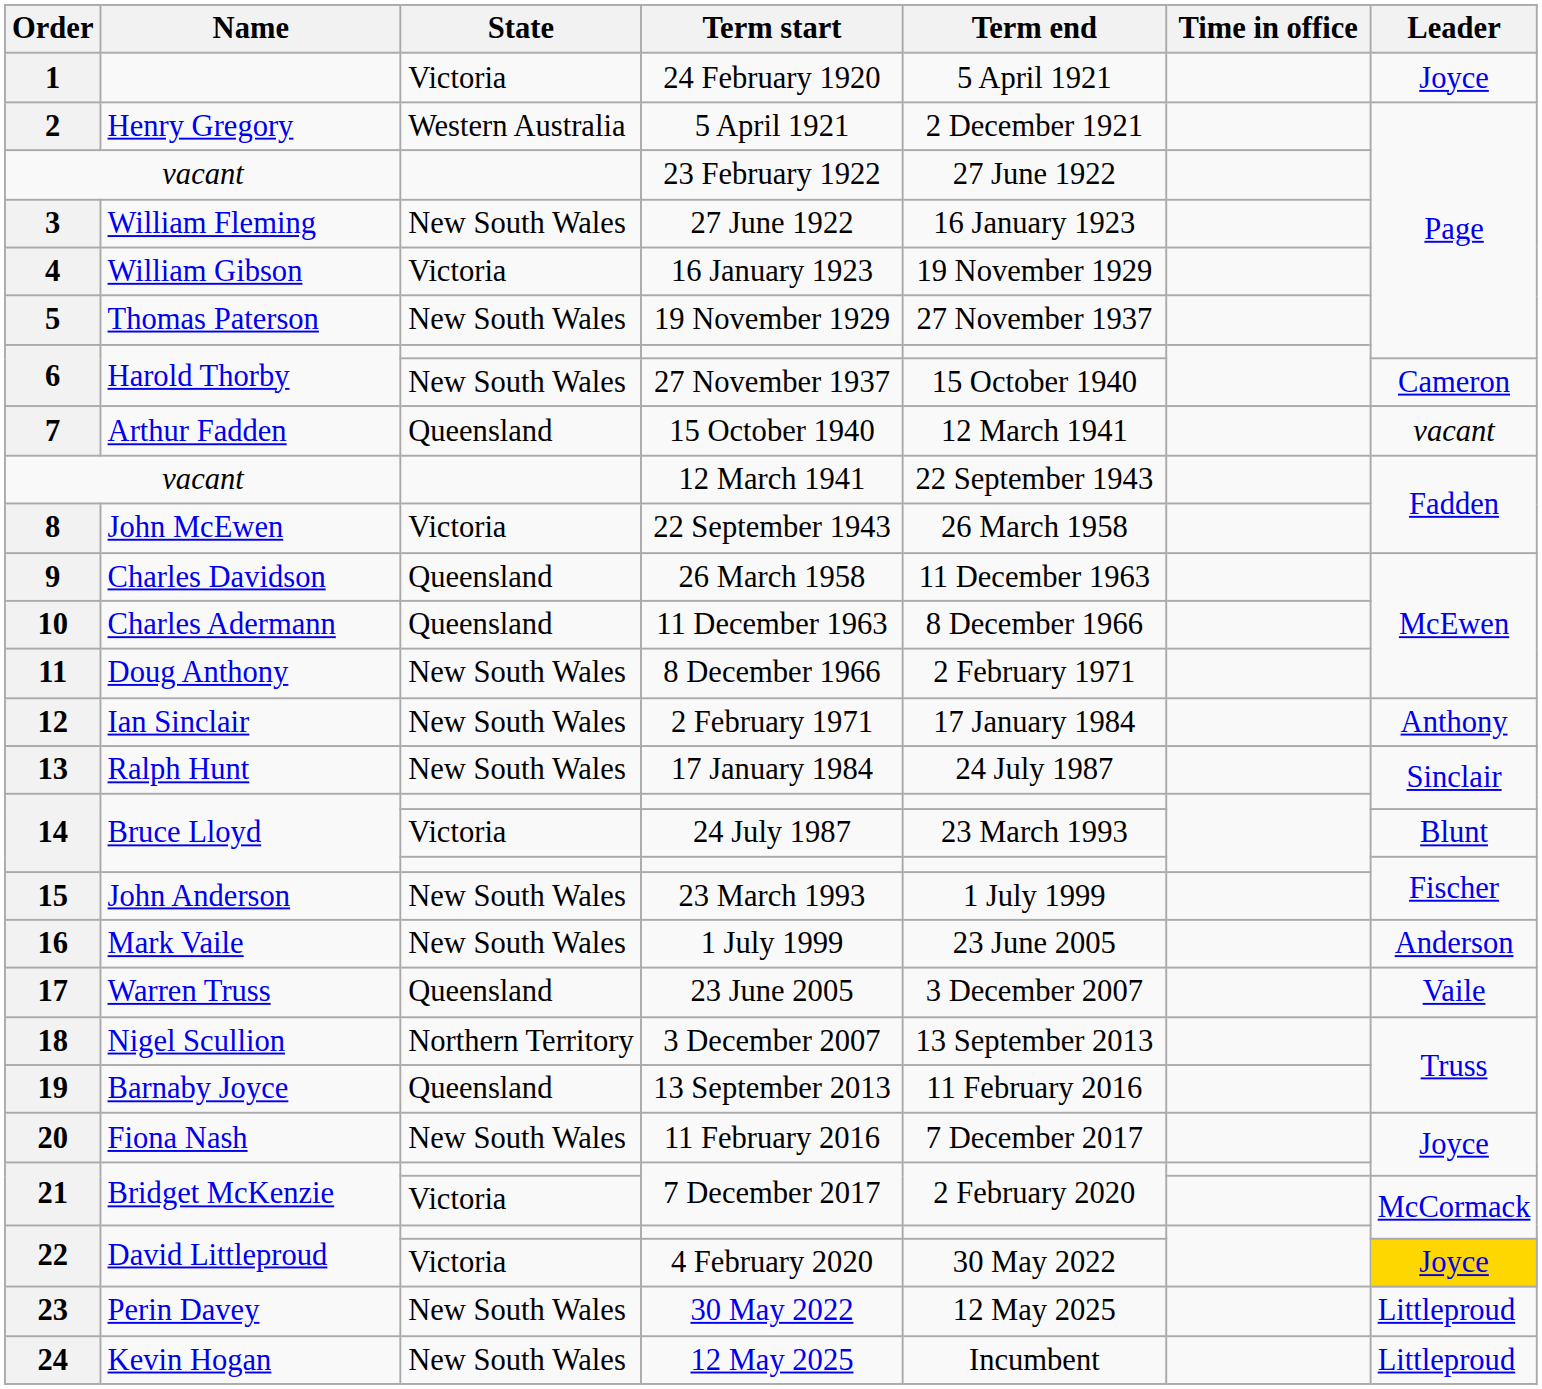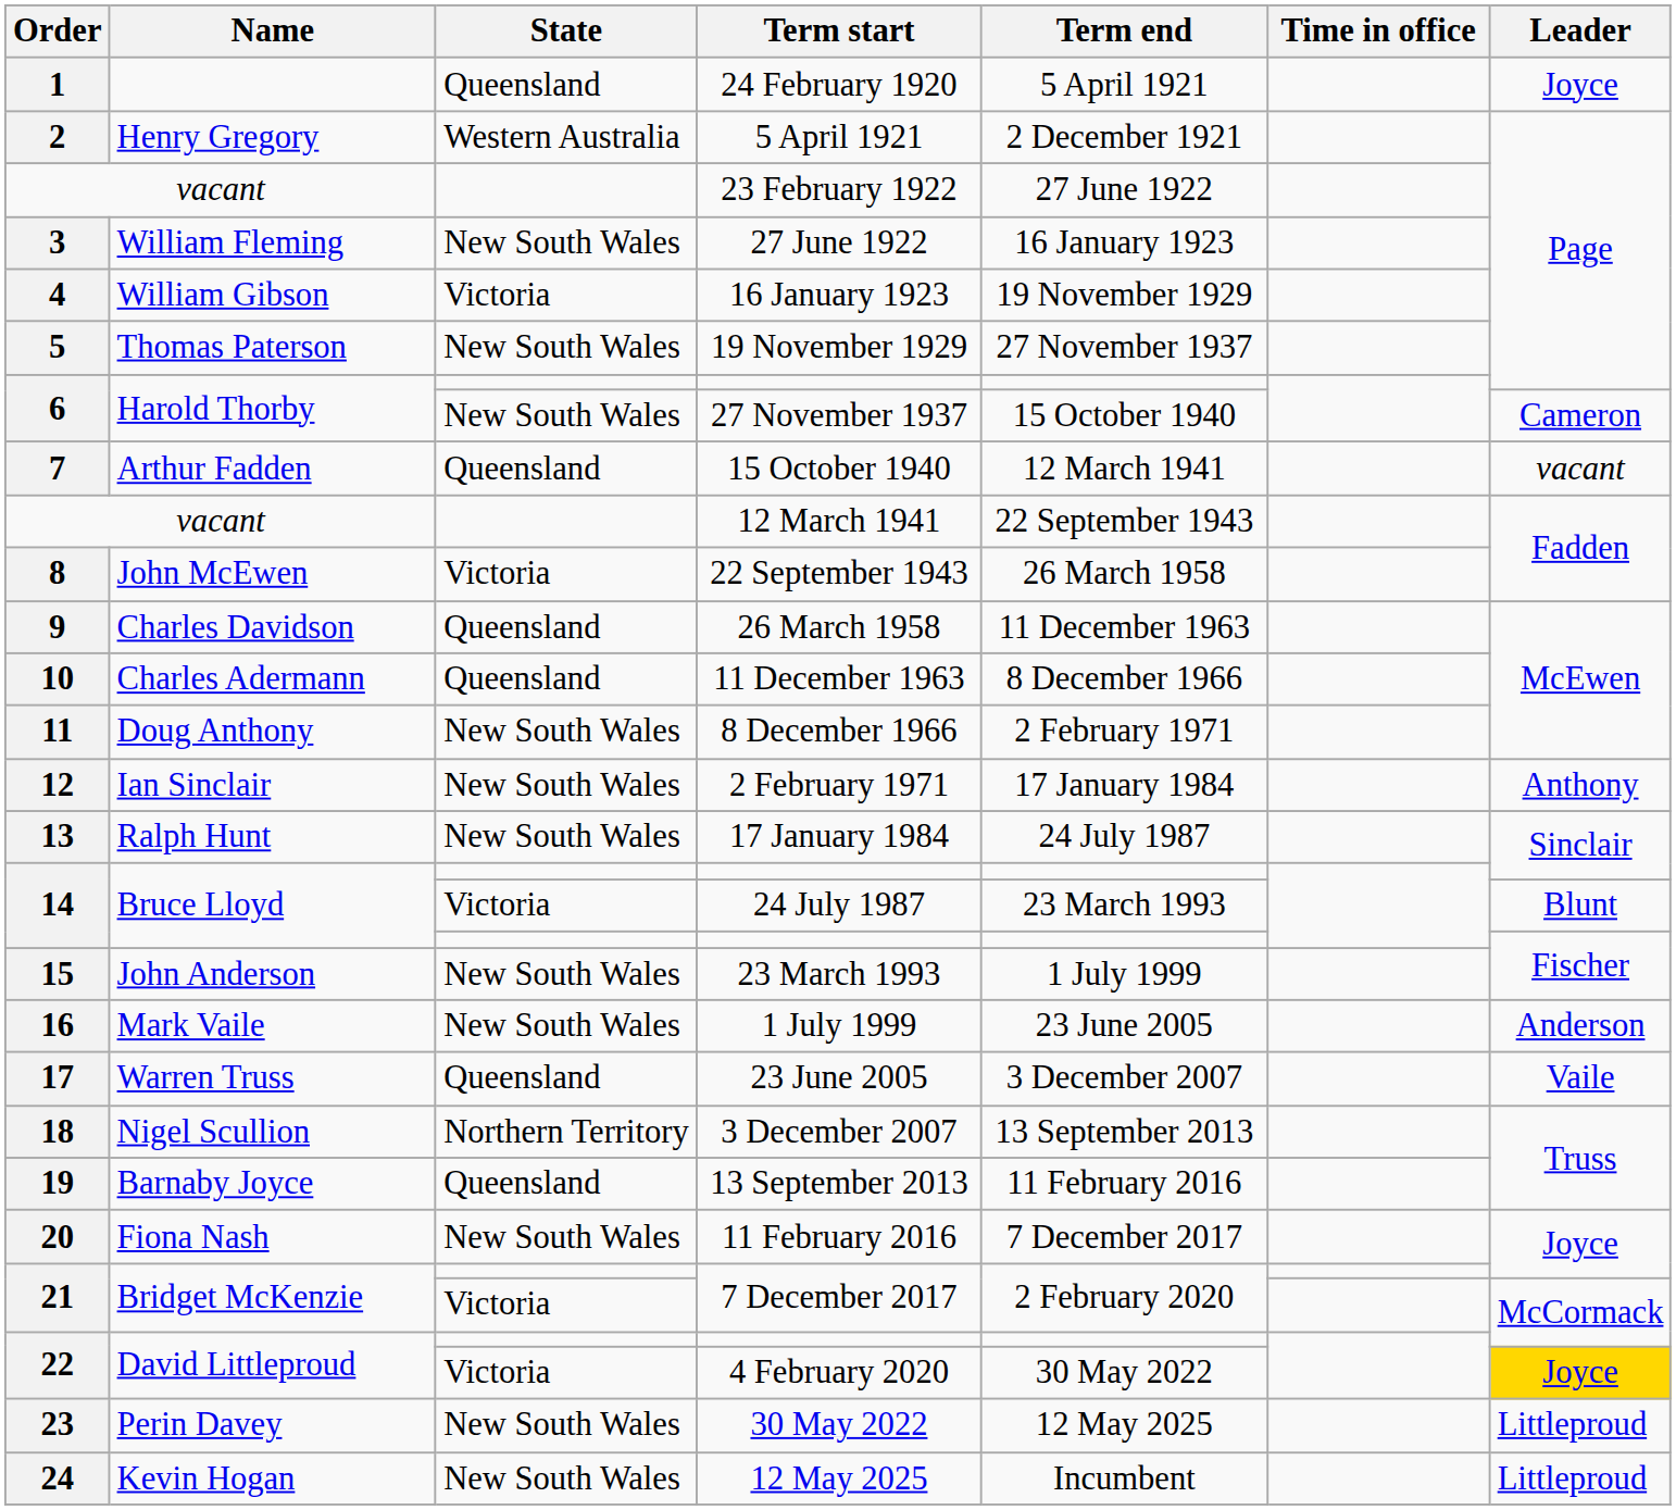24 February 1920 | State: Victoria -> Queensland
